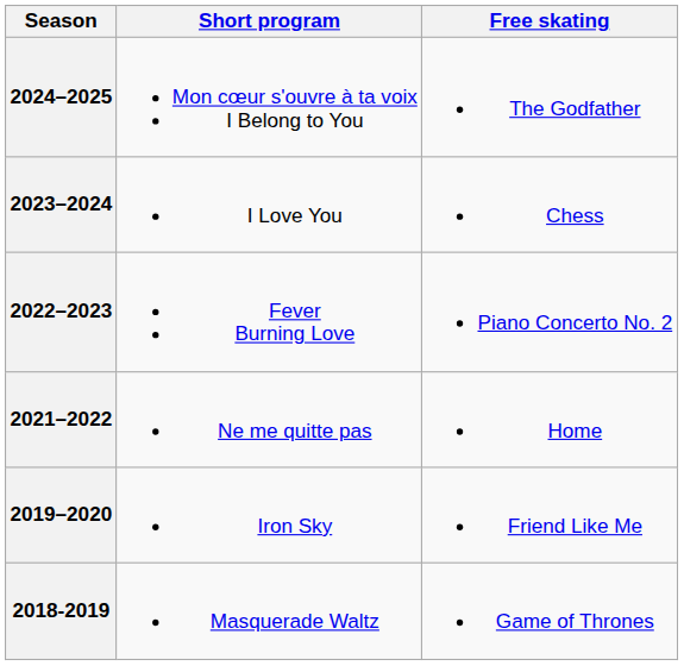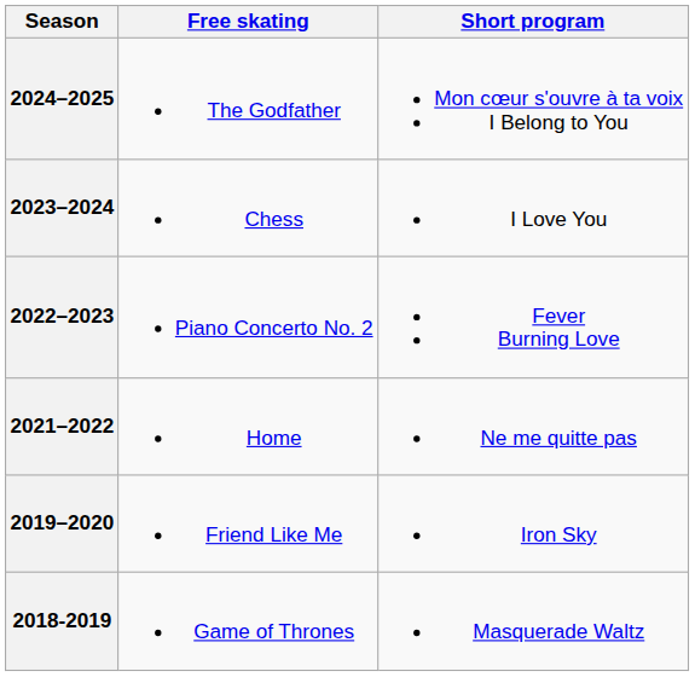columns swapped: Short program <-> Free skating
